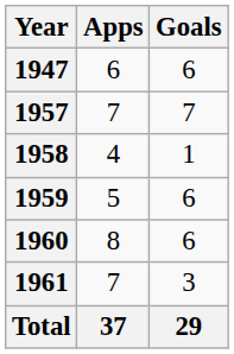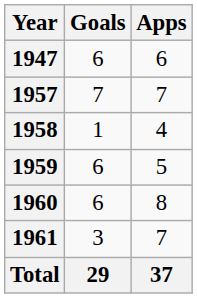columns swapped: Apps <-> Goals
